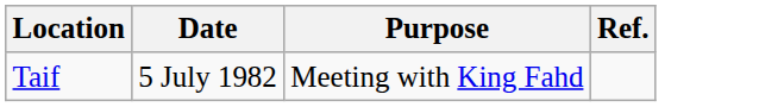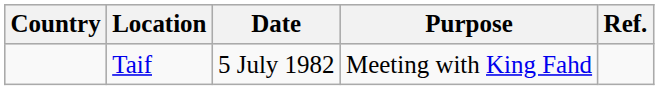+ column: Country
